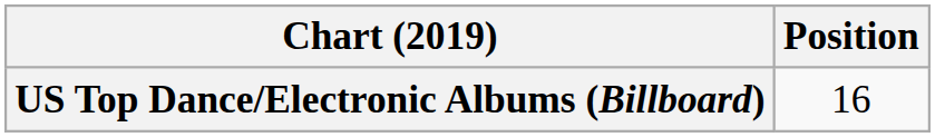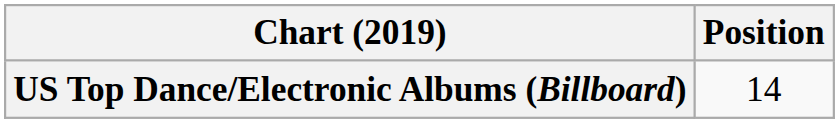US Top Dance/Electronic Albums (Billboard) | Position: 16 -> 14
